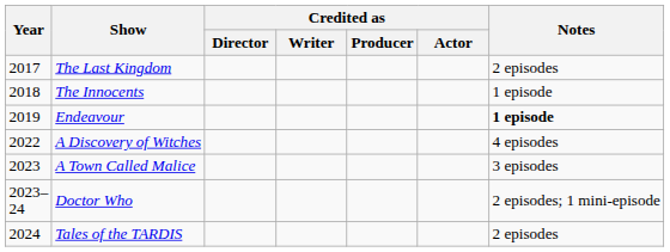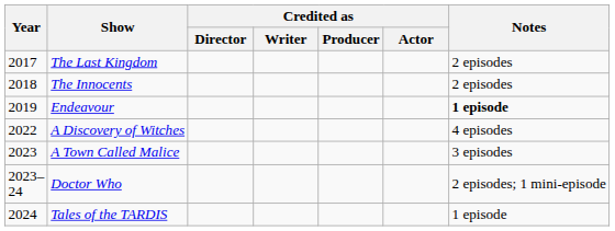The Innocents | Notes: 1 episode -> 2 episodes
Tales of the TARDIS | Notes: 2 episodes -> 1 episode
